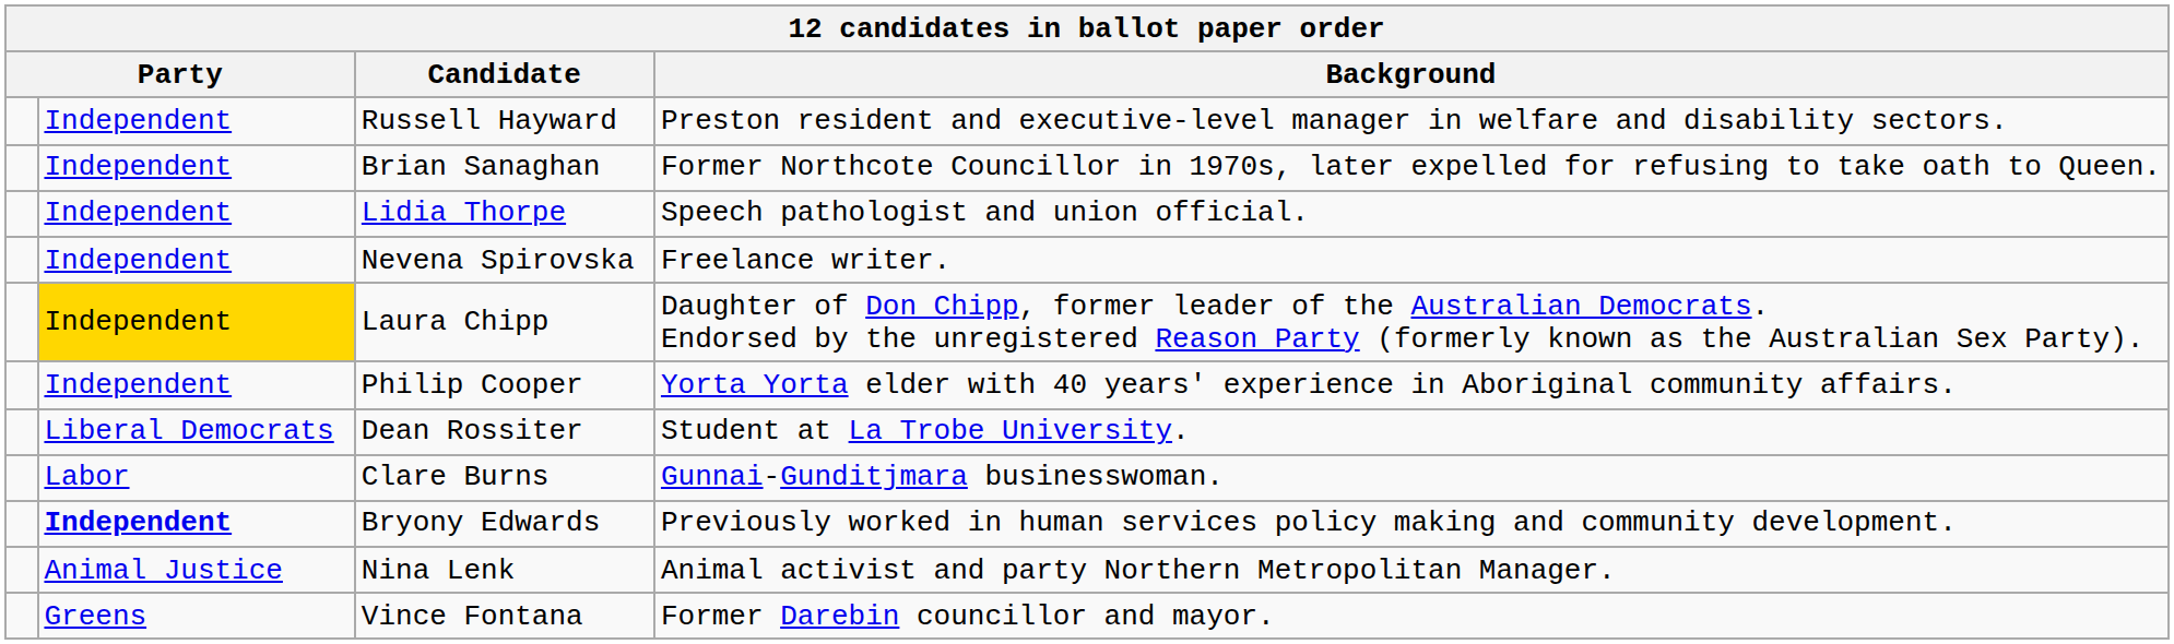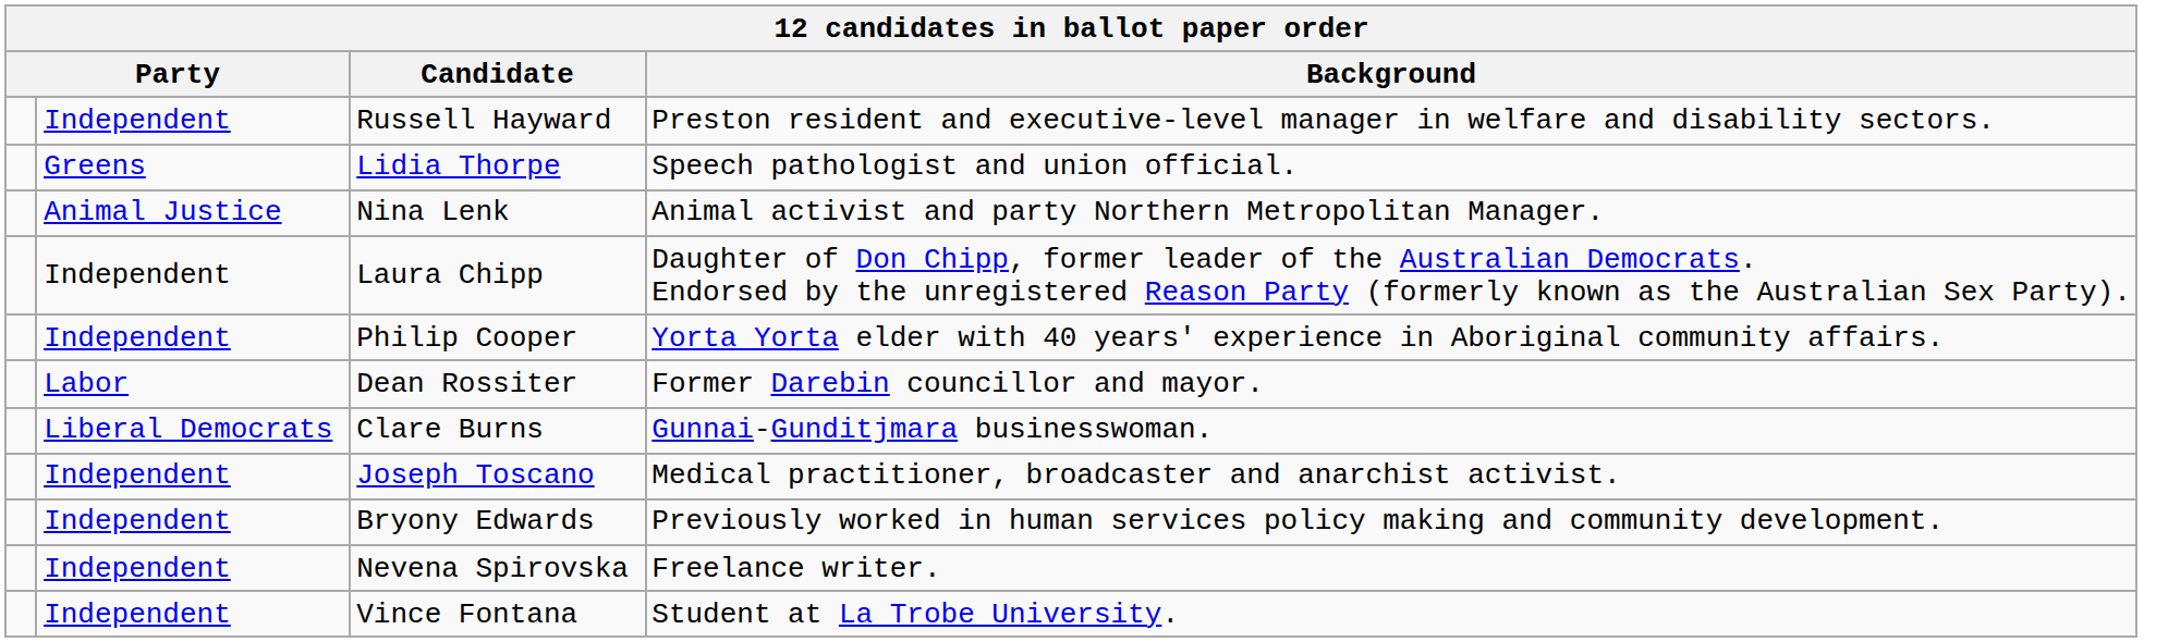- row: Independent | Brian Sanaghan | Former Northcote Councillor in 1970s, later expelled for refusing to take oath to Queen.
Lidia Thorpe | column 2: Independent -> Greens
rows swapped: Nina Lenk <-> Nevena Spirovska
Laura Chipp | column 2: gold background -> no background
Dean Rossiter | column 2: Liberal Democrats -> Labor
Dean Rossiter | Background: Student at La Trobe University. -> Former Darebin councillor and mayor.
Clare Burns | column 2: Labor -> Liberal Democrats
+ row: Independent | Joseph Toscano | Medical practitioner, broadcaster and anarchist activist.
Bryony Edwards | column 2: bold -> normal
Vince Fontana | column 2: Greens -> Independent
Vince Fontana | Background: Former Darebin councillor and mayor. -> Student at La Trobe University.
